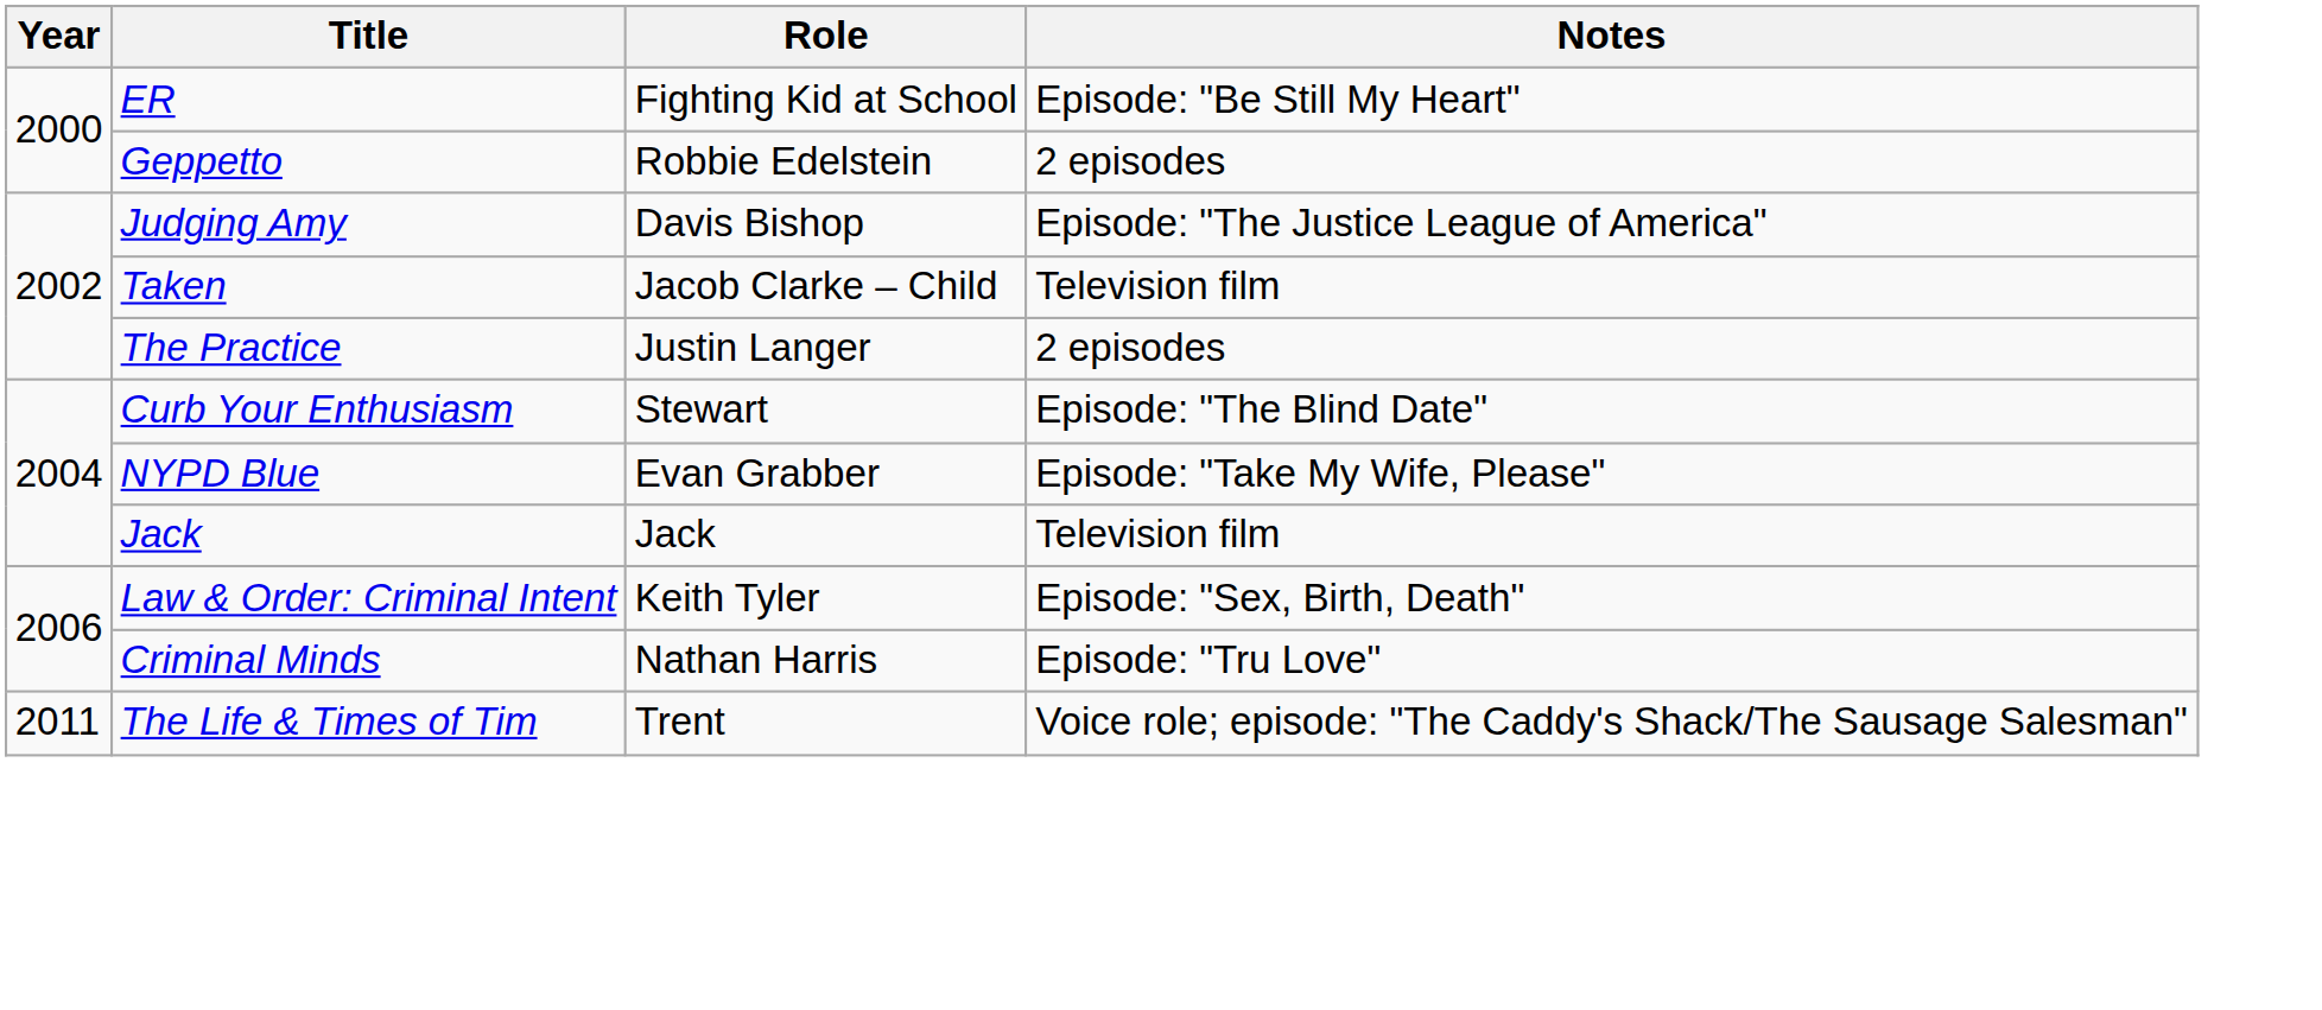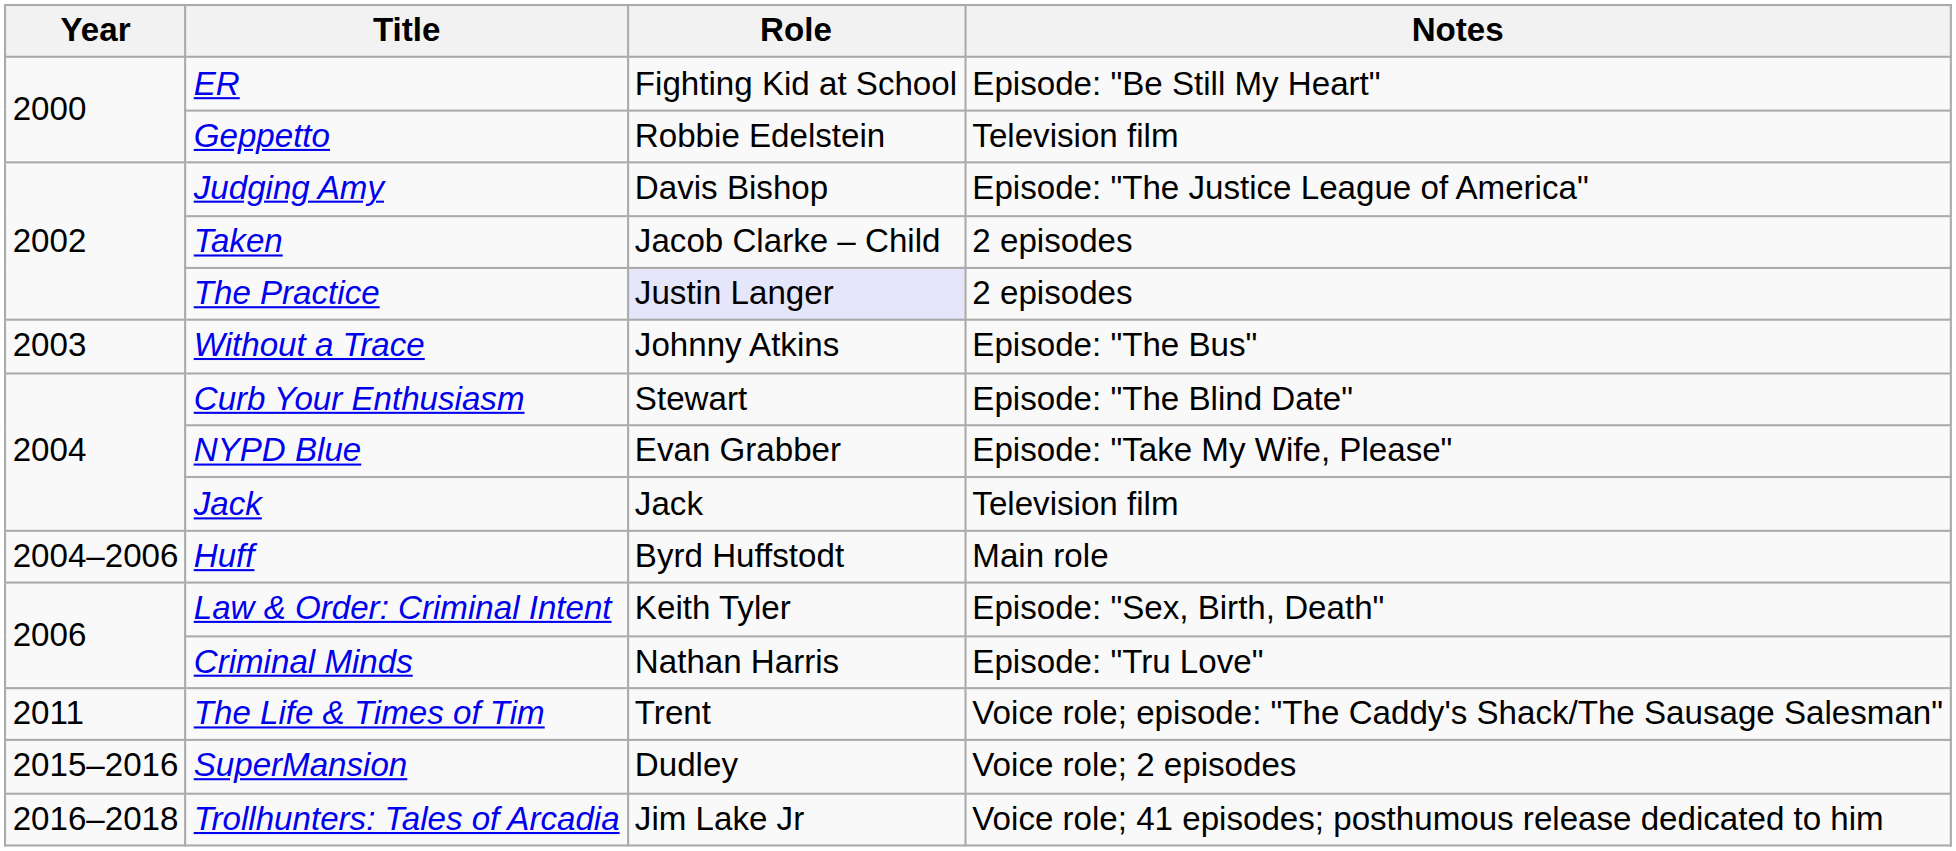Geppetto | Notes: 2 episodes -> Television film
Taken | Notes: Television film -> 2 episodes
The Practice | Role: no background -> lavender background
+ row: 2003 | Without a Trace | Johnny Atkins | Episode: "The Bus"
+ row: 2004–2006 | Huff | Byrd Huffstodt | Main role
+ row: 2015–2016 | SuperMansion | Dudley | Voice role; 2 episodes
+ row: 2016–2018 | Trollhunters: Tales of Arcadia | Jim Lake Jr | Voice role; 41 episodes; posthumous release dedicated to him
